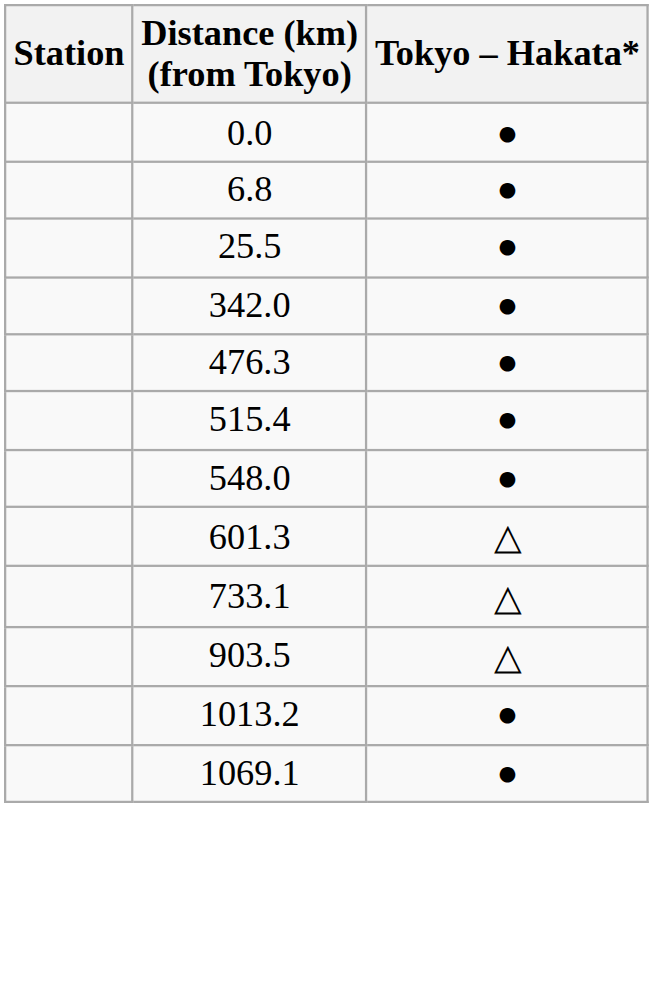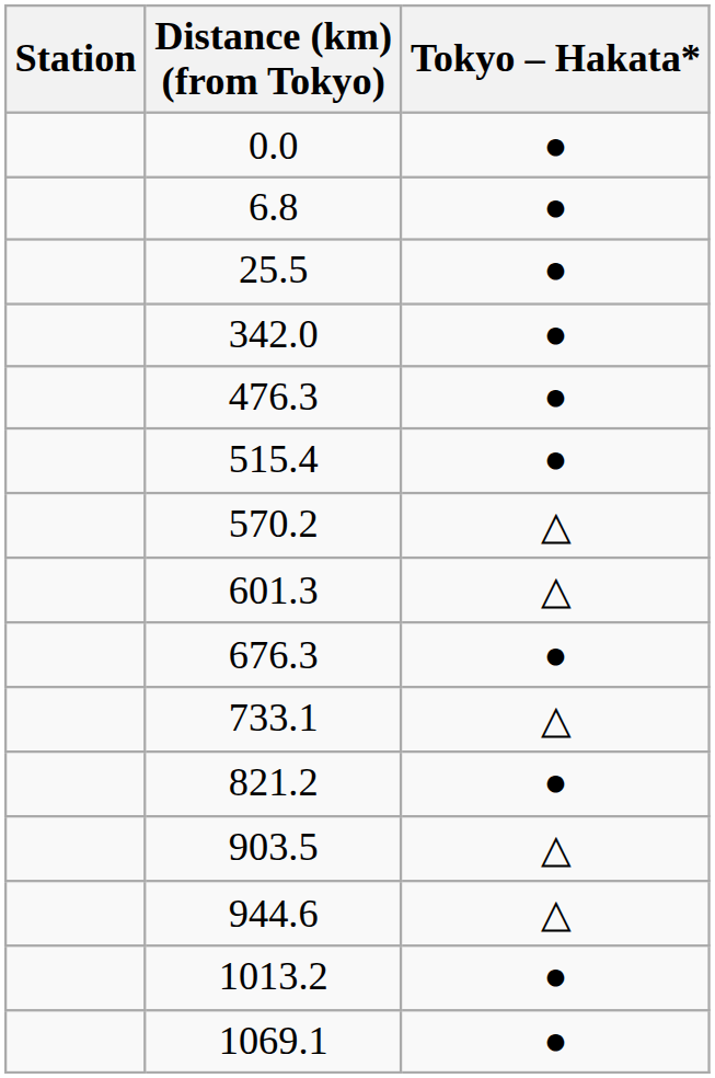- row: 548.0 | ●
+ row: 570.2 | △
+ row: 676.3 | ●
+ row: 821.2 | ●
+ row: 944.6 | △
